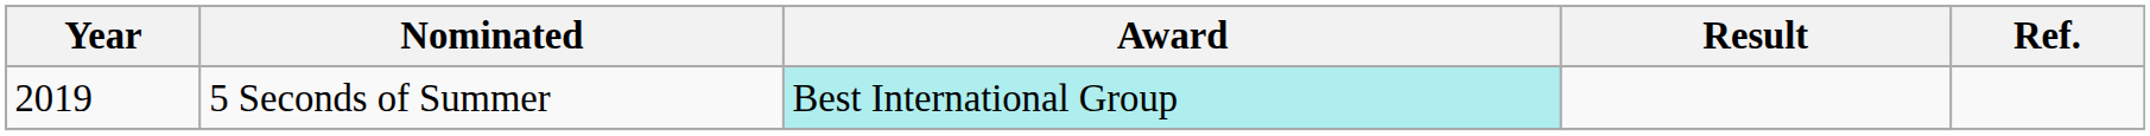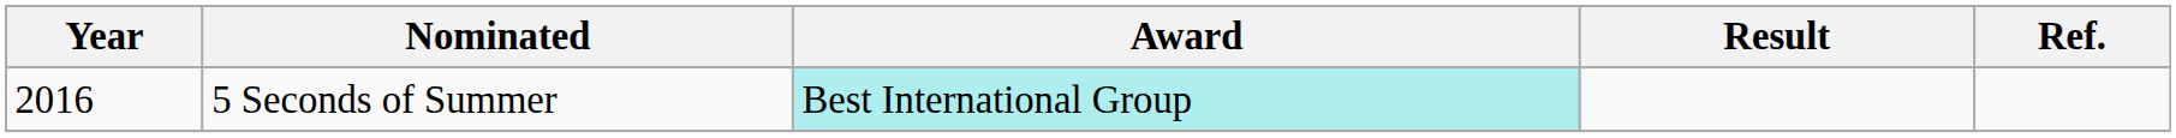5 Seconds of Summer | Year: 2019 -> 2016
